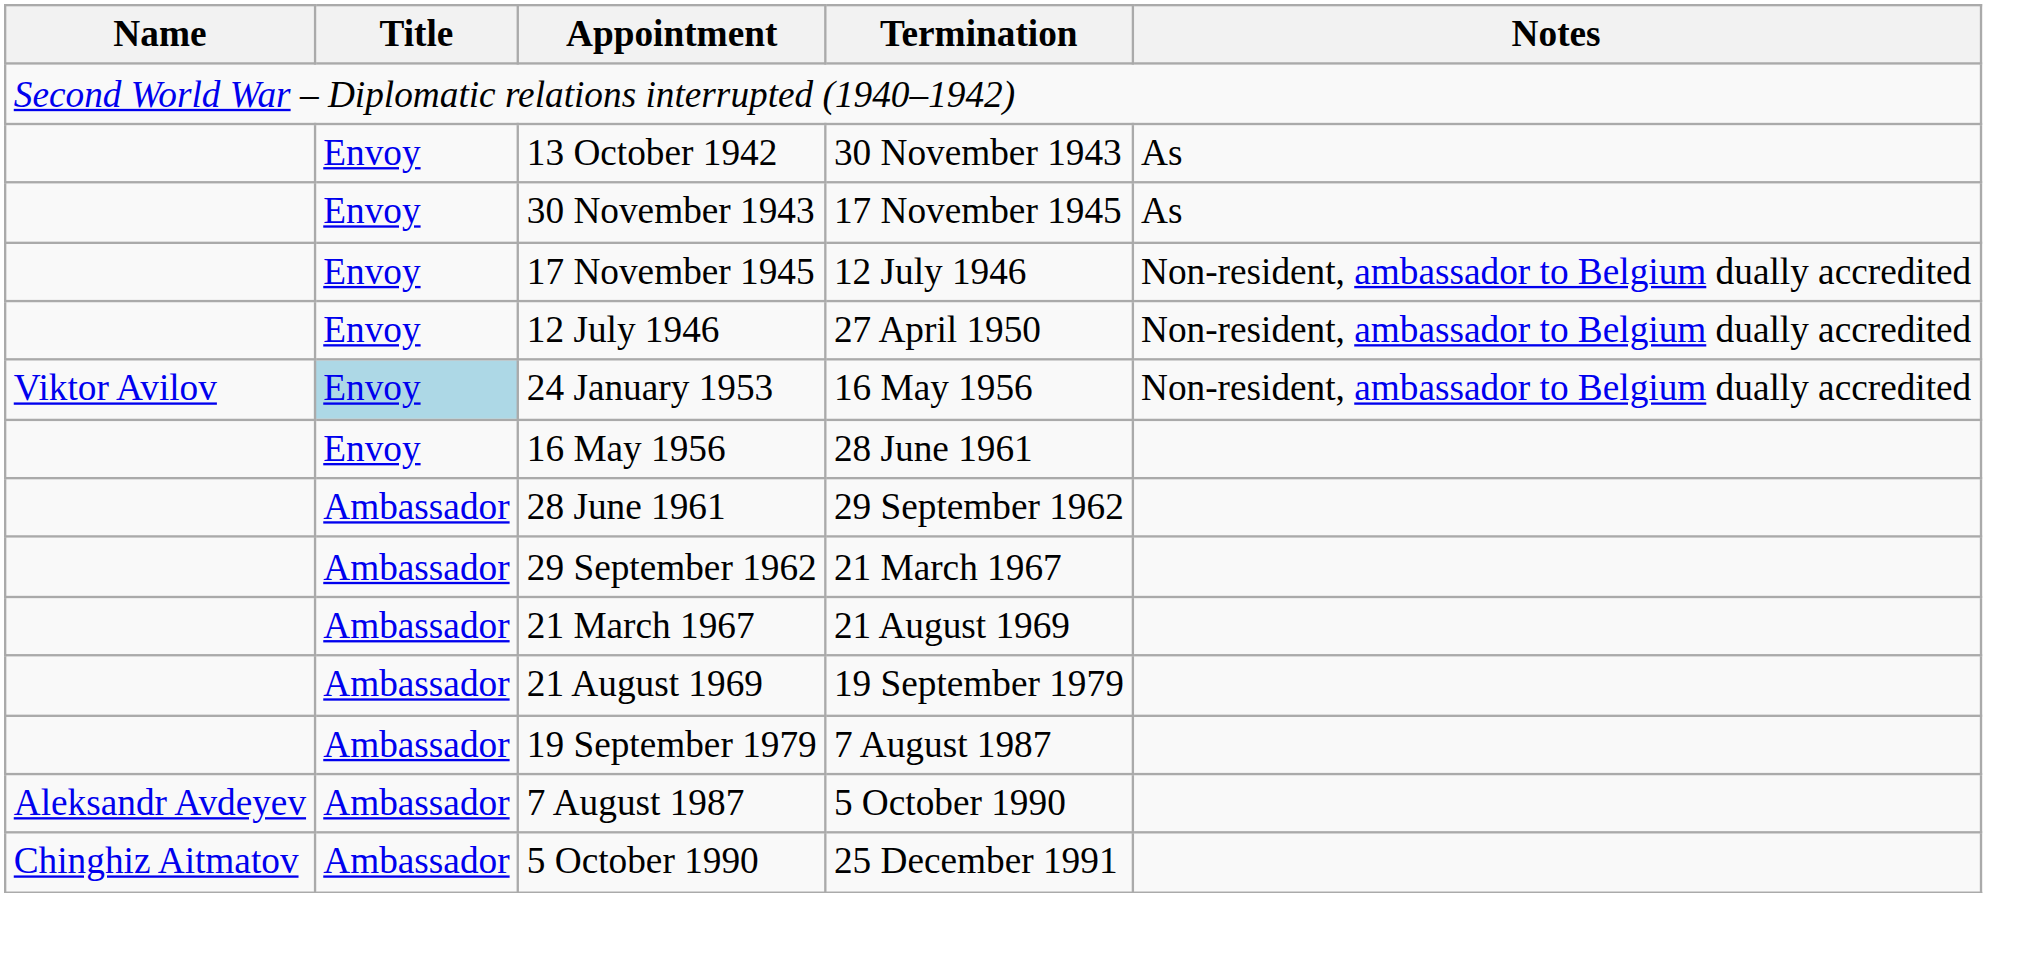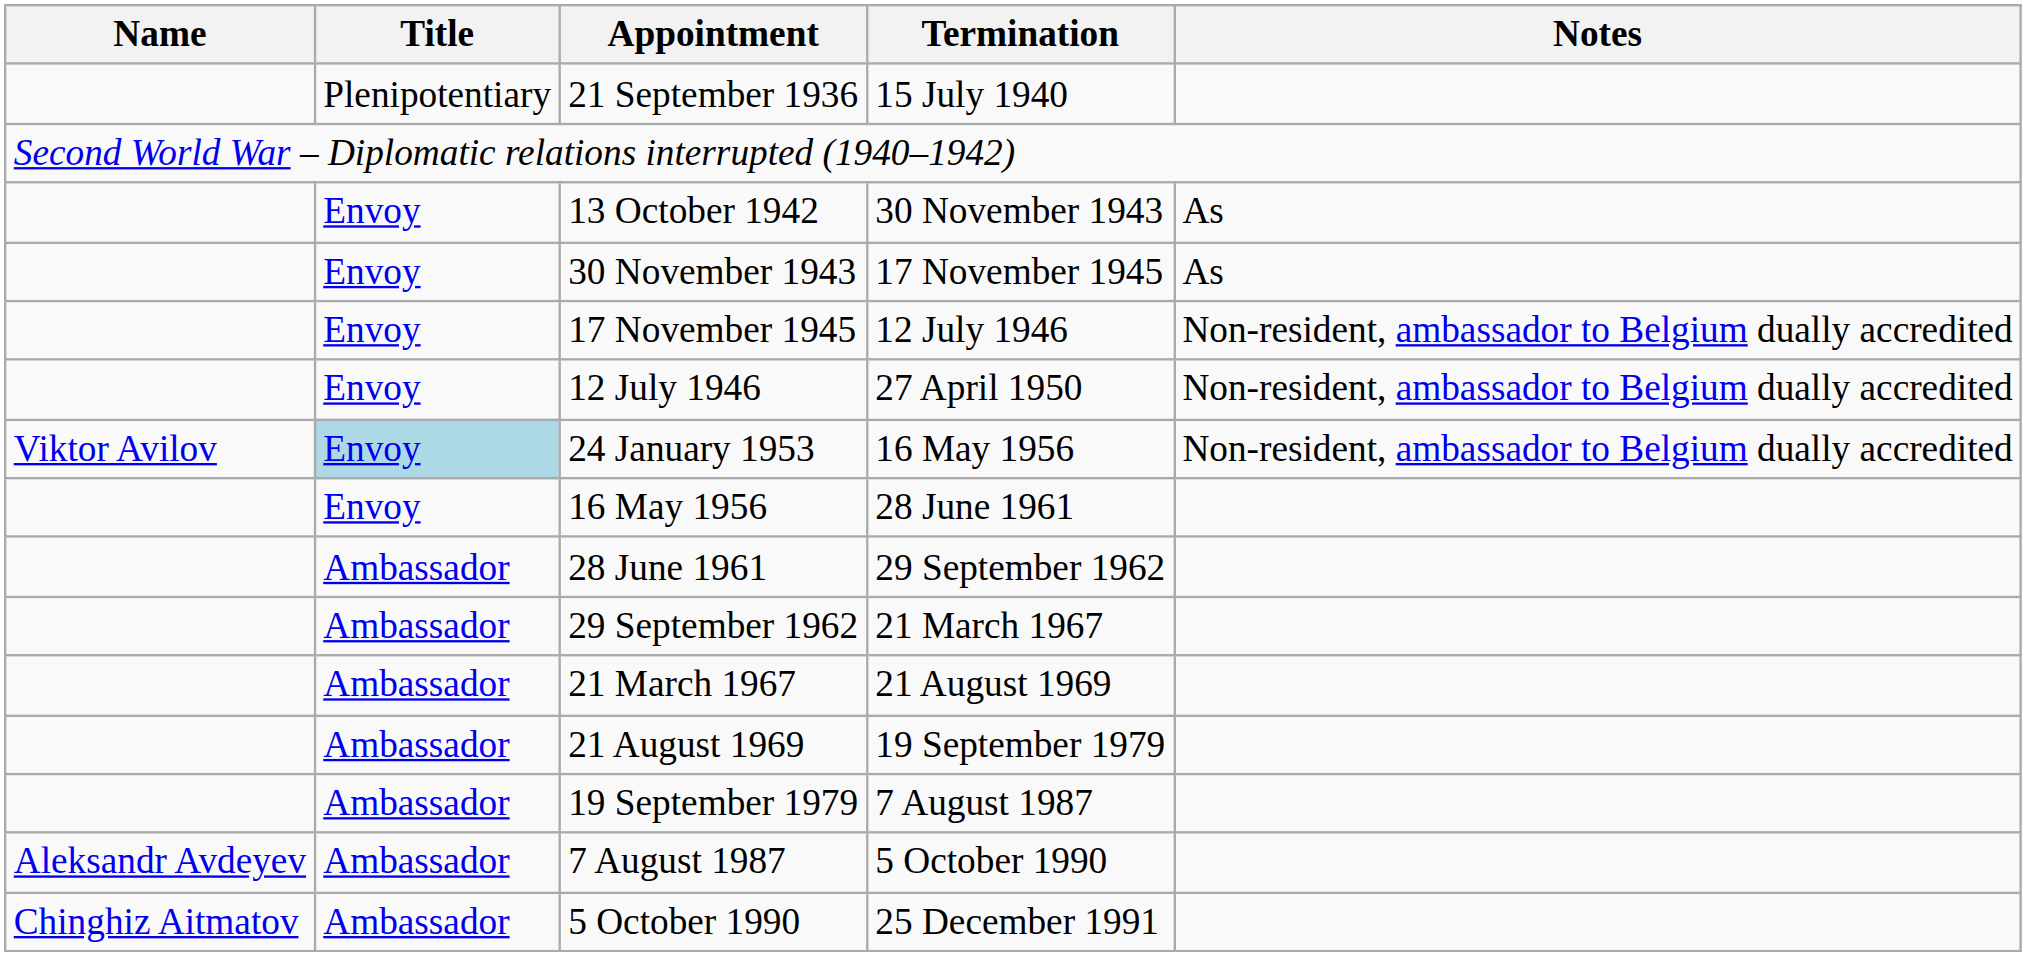+ row: Plenipotentiary | 21 September 1936 | 15 July 1940
